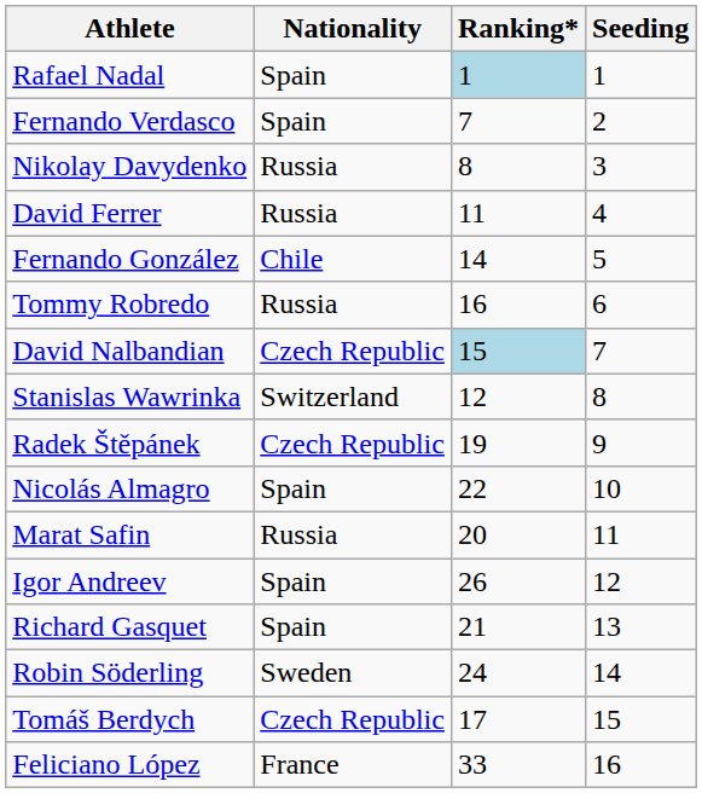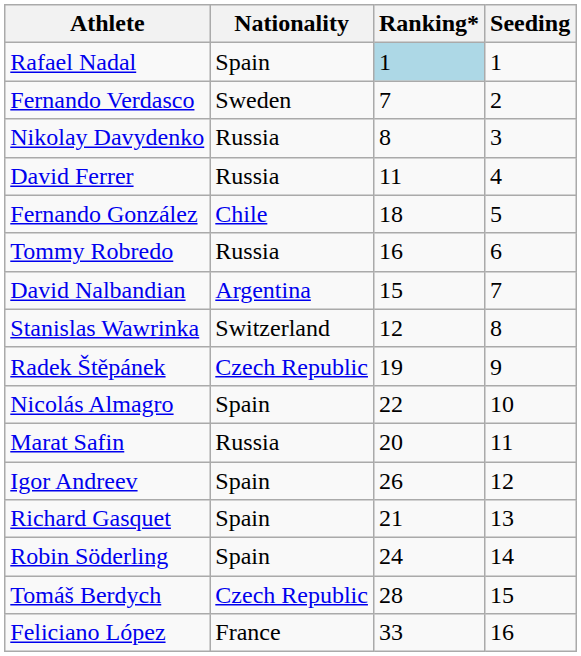Fernando Verdasco | Nationality: Spain -> Sweden
Fernando González | Ranking*: 14 -> 18
David Nalbandian | Nationality: Czech Republic -> Argentina
David Nalbandian | Ranking*: lightblue background -> no background
Robin Söderling | Nationality: Sweden -> Spain
Tomáš Berdych | Ranking*: 17 -> 28
